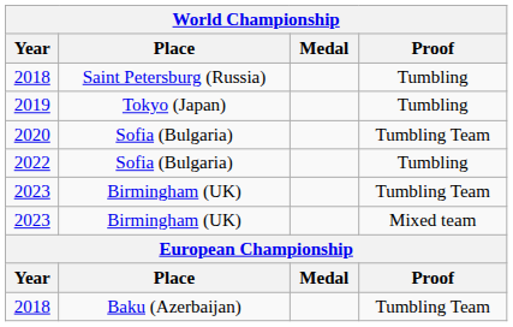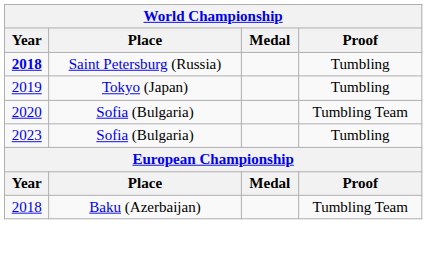Saint Petersburg (Russia) | Year: normal -> bold
Sofia (Bulgaria) / Tumbling | Year: 2022 -> 2023
- row: 2023 | Birmingham (UK) | Tumbling Team
- row: 2023 | Birmingham (UK) | Mixed team
